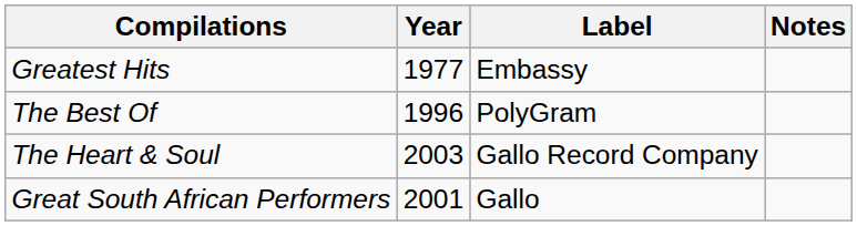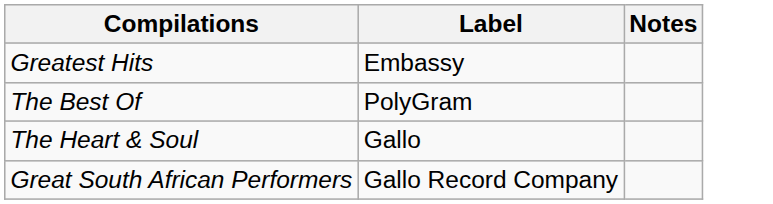- column: Year | 1977 | 1996 | 2003 | 2001
The Heart & Soul | Label: Gallo Record Company -> Gallo
Great South African Performers | Label: Gallo -> Gallo Record Company
